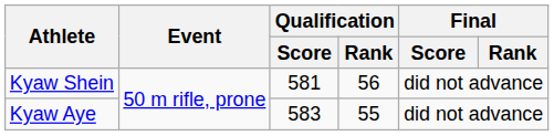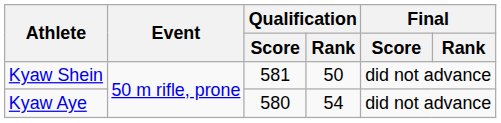Kyaw Shein | Qualification / Rank: 56 -> 50
Kyaw Aye | Qualification / Score: 583 -> 580
Kyaw Aye | Qualification / Rank: 55 -> 54
